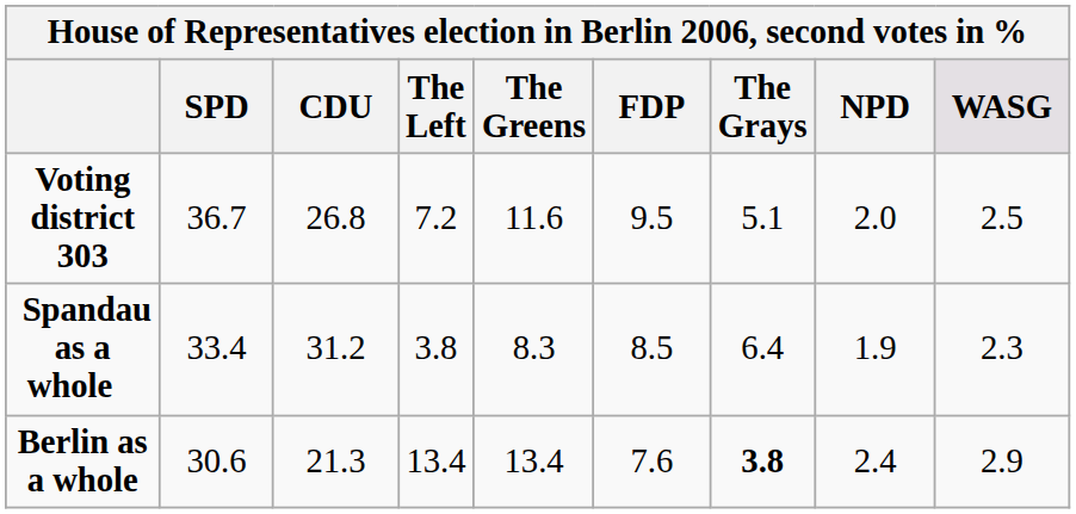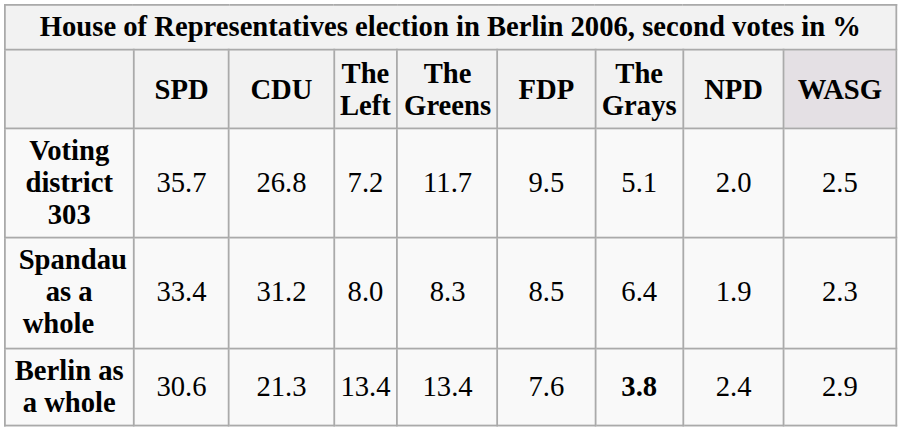Voting district 303 | SPD: 36.7 -> 35.7
Voting district 303 | The Greens: 11.6 -> 11.7
Spandau as a whole | The Left: 3.8 -> 8.0
